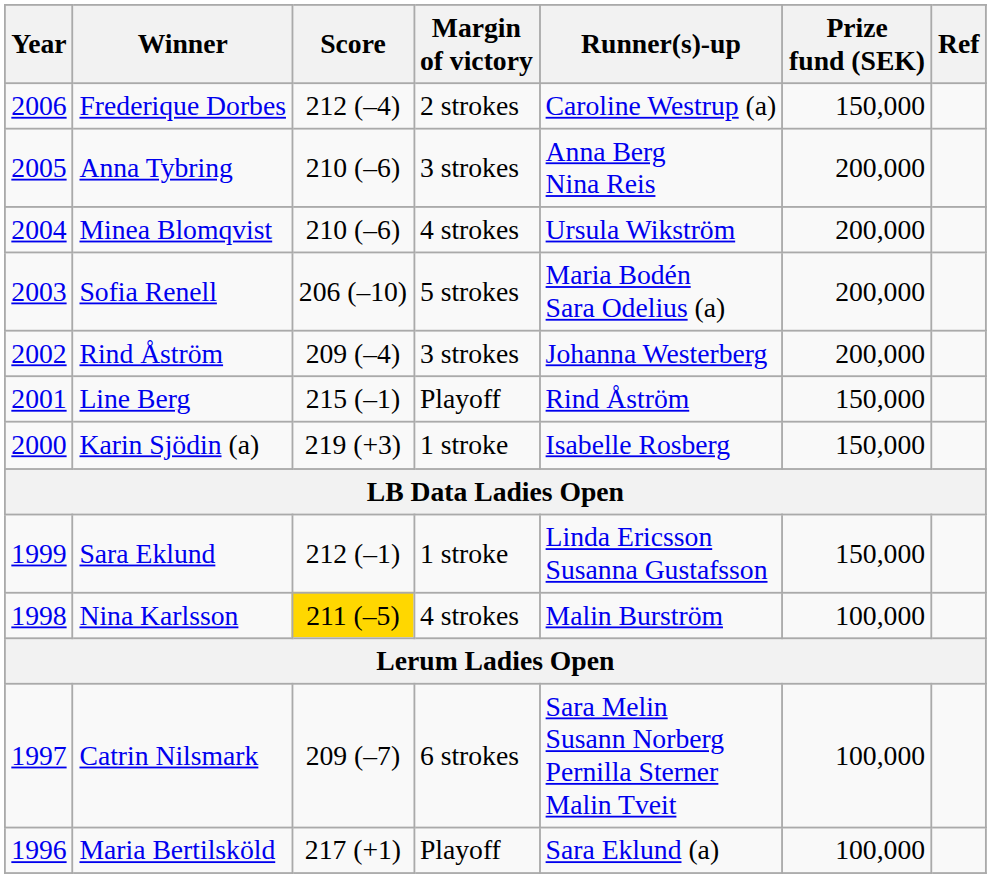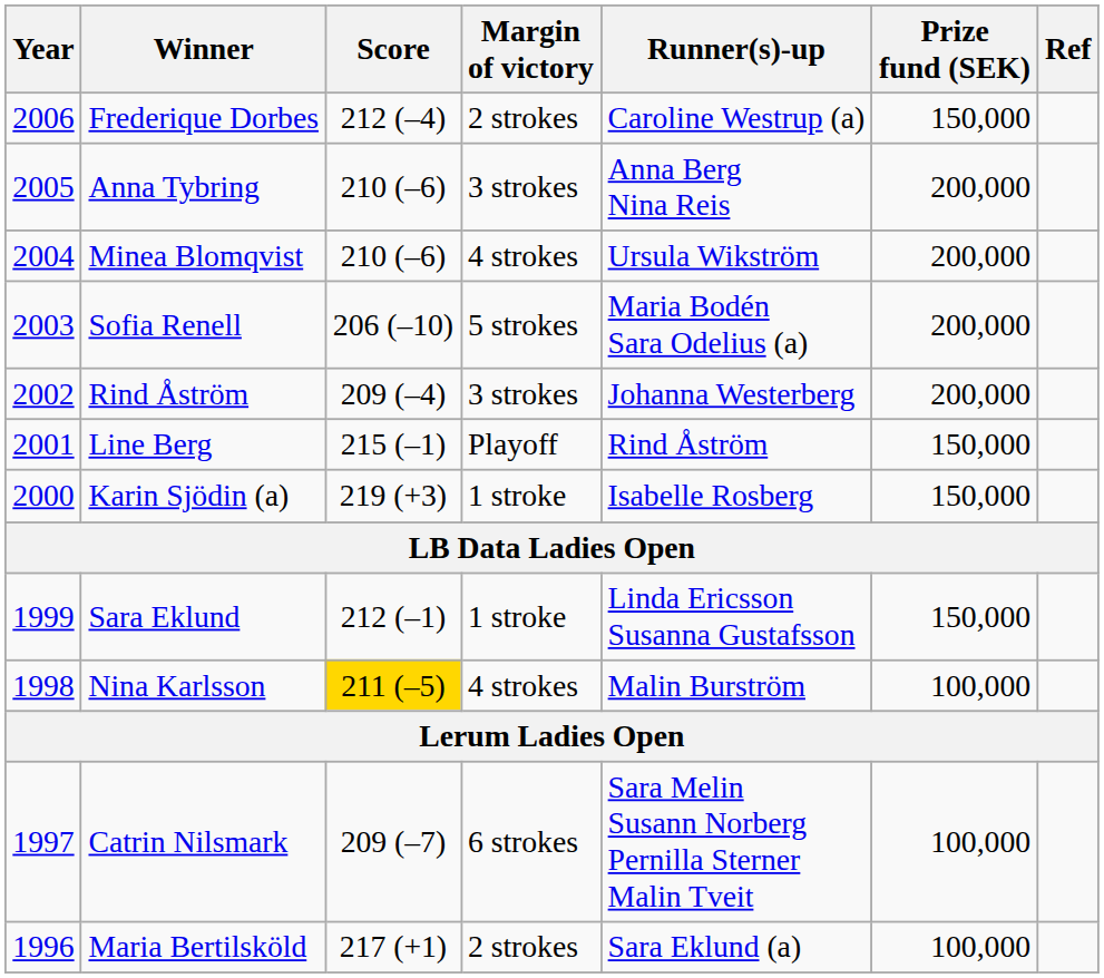Maria Bertilsköld | Margin of victory: Playoff -> 2 strokes
